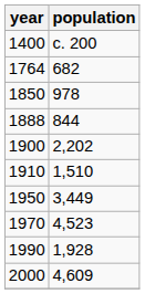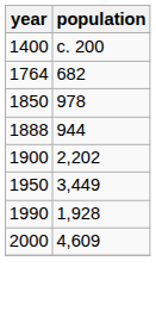1888 | population: 844 -> 944
- row: 1910 | 1,510
- row: 1970 | 4,523
